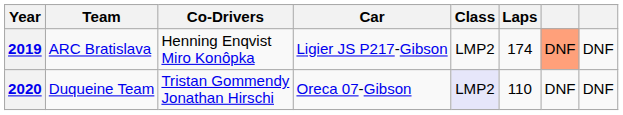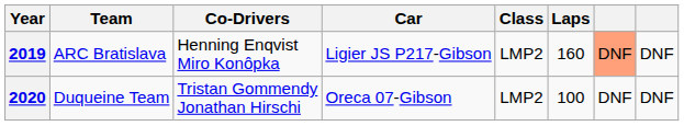2019 | Laps: 174 -> 160
2020 | Class: lavender background -> no background
2020 | Laps: 110 -> 100
